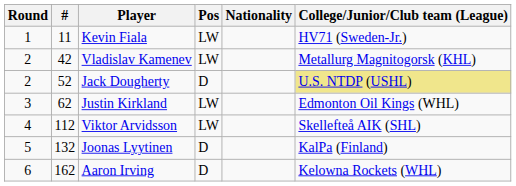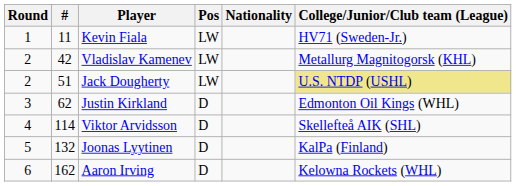Jack Dougherty | #: 52 -> 51
Jack Dougherty | Pos: D -> LW
Justin Kirkland | Pos: LW -> D
Viktor Arvidsson | #: 112 -> 114
Viktor Arvidsson | Pos: LW -> D
